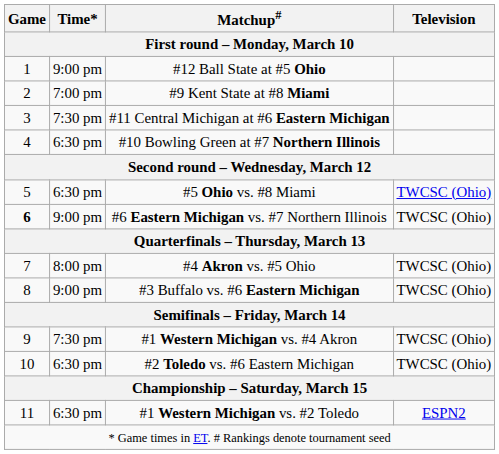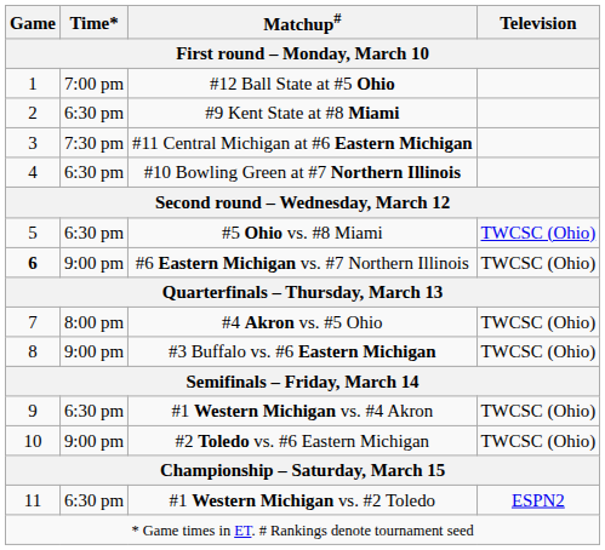#12 Ball State at #5 Ohio | Time*: 9:00 pm -> 7:00 pm
#9 Kent State at #8 Miami | Time*: 7:00 pm -> 6:30 pm
#1 Western Michigan vs. #4 Akron | Time*: 7:30 pm -> 6:30 pm
#2 Toledo vs. #6 Eastern Michigan | Time*: 6:30 pm -> 9:00 pm
